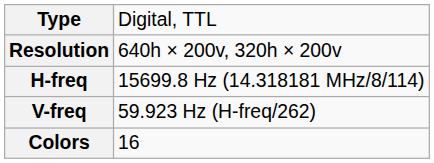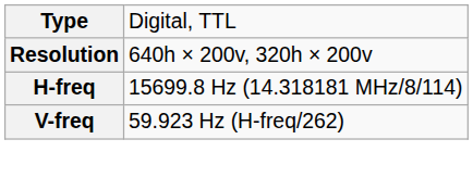- row: Colors | 16
